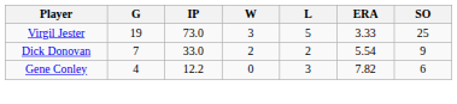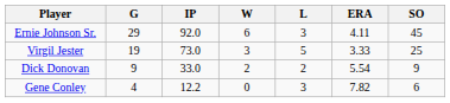+ row: Ernie Johnson Sr. | 29 | 92.0 | 6 | 3 | 4.11 | 45
Dick Donovan | G: 7 -> 9
